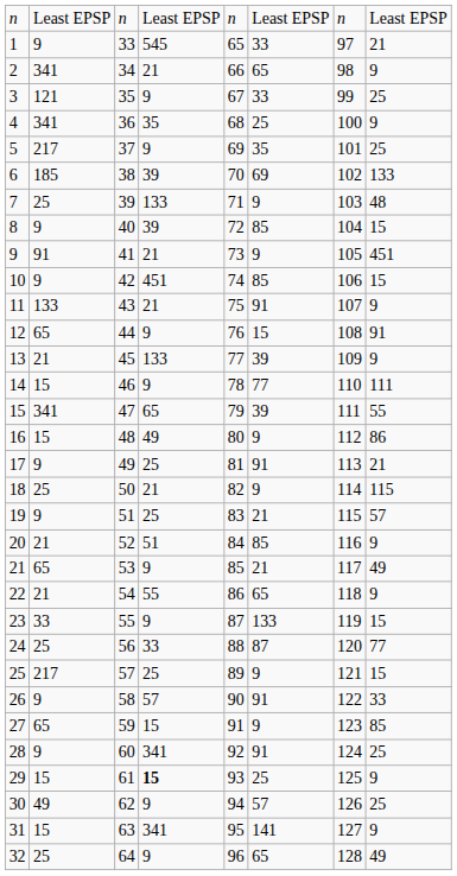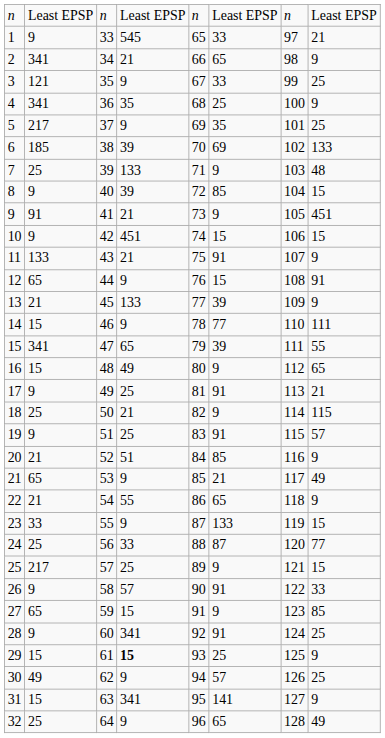10 | column 6: 85 -> 15
16 | column 8: 86 -> 65
19 | column 6: 21 -> 91
